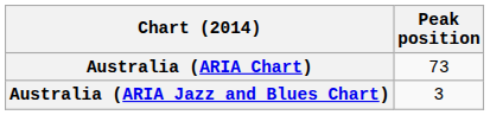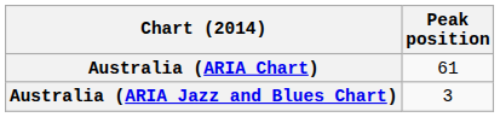Australia (ARIA Chart) | Peak position: 73 -> 61
